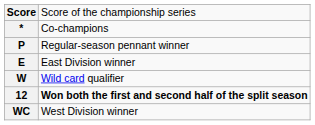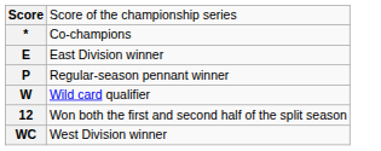rows swapped: P <-> E
12 | column 2: bold -> normal
